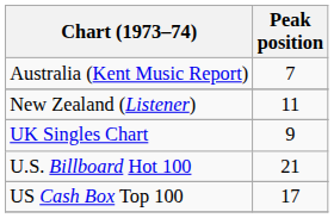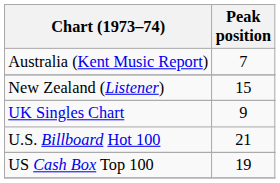New Zealand (Listener) | Peak position: 11 -> 15
US Cash Box Top 100 | Peak position: 17 -> 19
